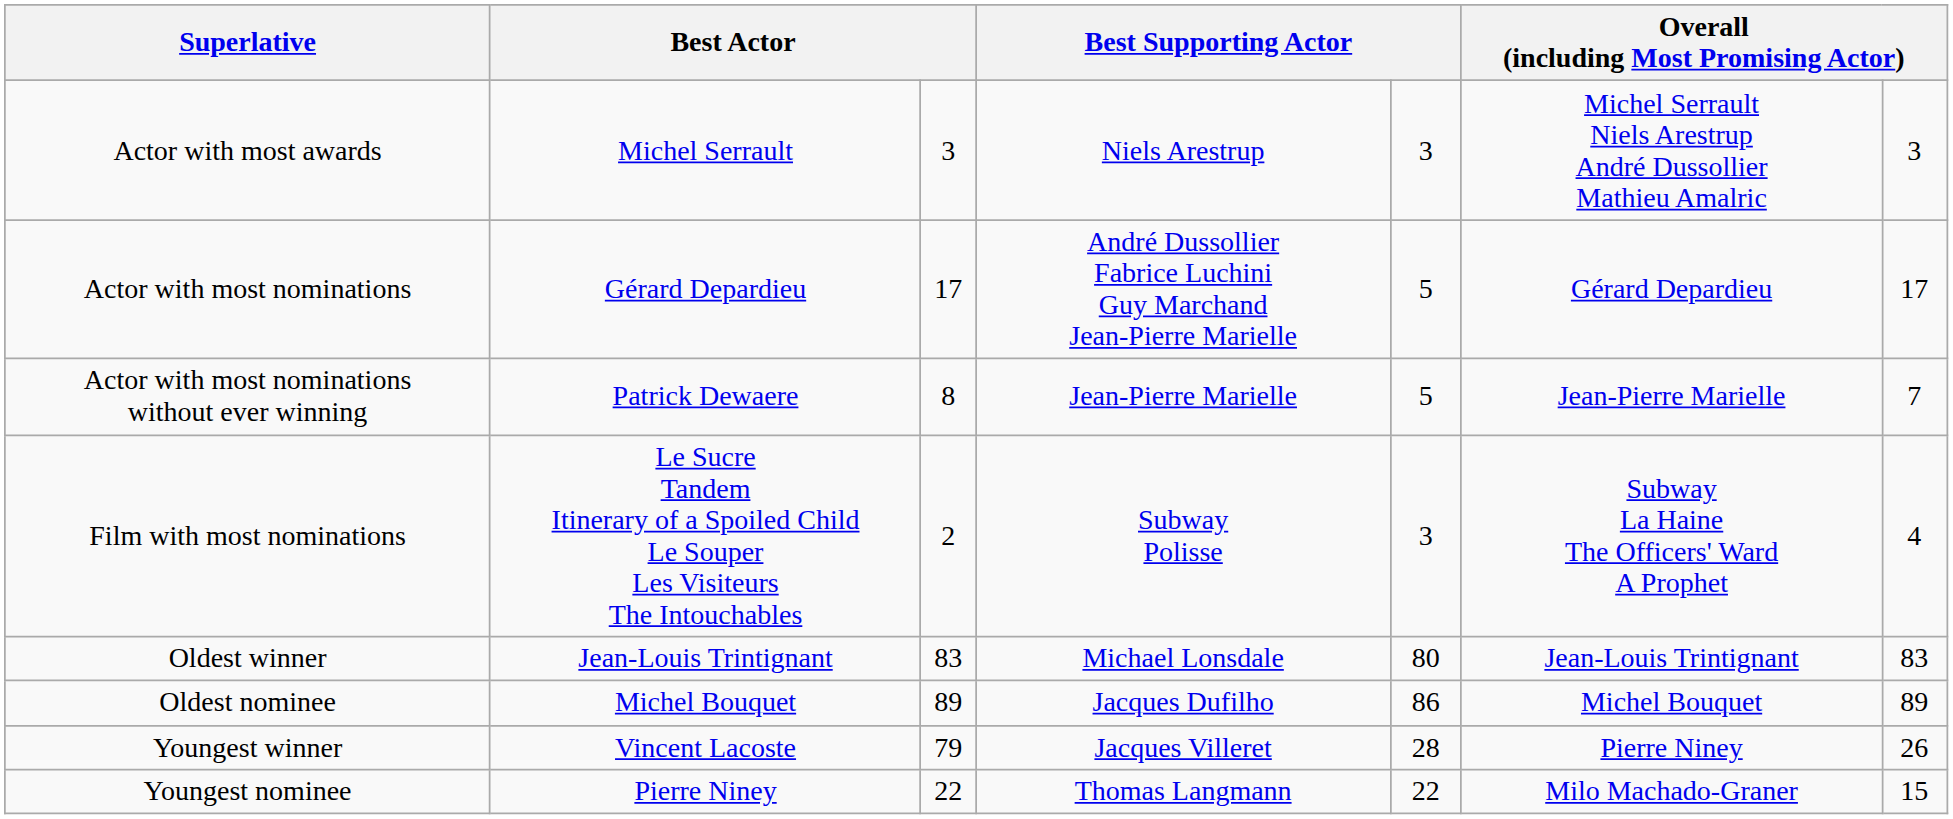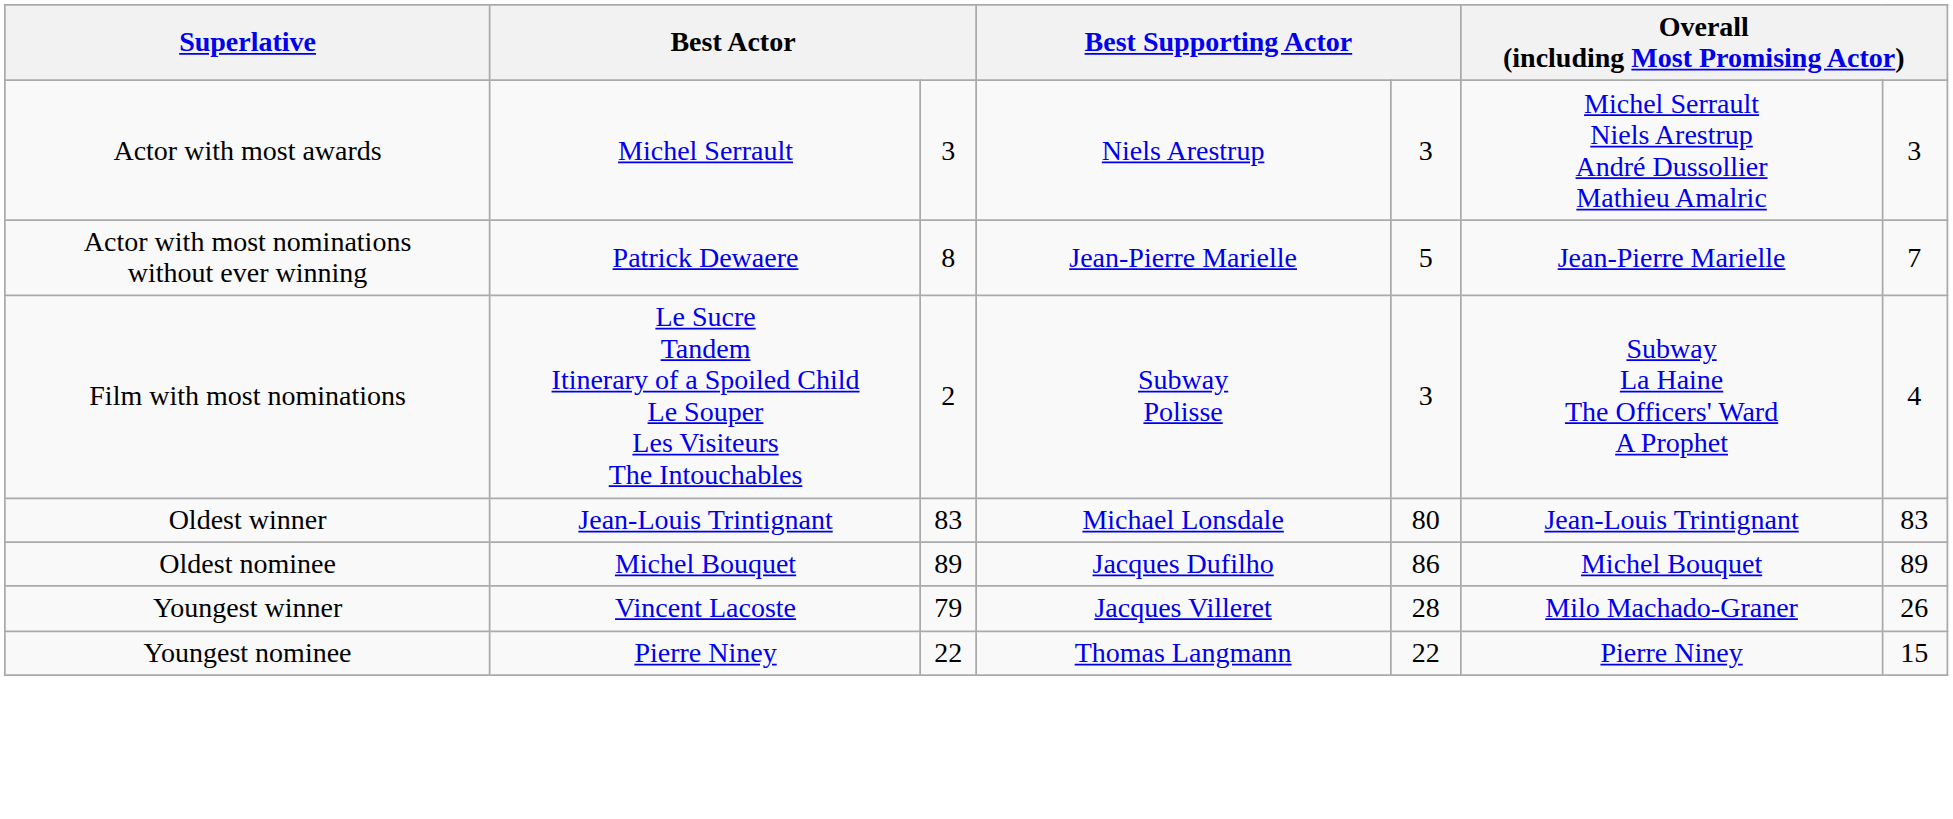- row: Actor with most nominations | Gérard Depardieu | 17 | André Dussollier Fabrice Luchini Guy Marchand Jean-Pierre Marielle | 5 | Gérard Depardieu | 17
Youngest winner | column 6: Pierre Niney -> Milo Machado-Graner
Youngest nominee | column 6: Milo Machado-Graner -> Pierre Niney
